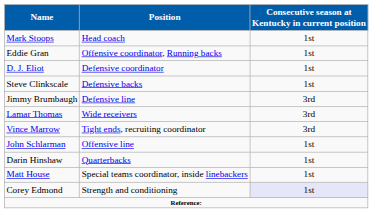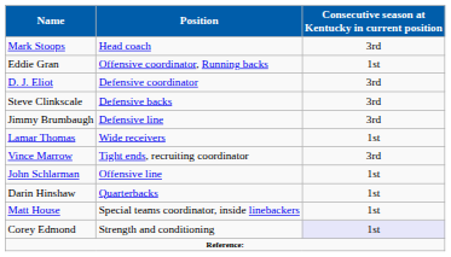Mark Stoops | Consecutive season at Kentucky in current position: 1st -> 3rd
D. J. Eliot | Consecutive season at Kentucky in current position: 1st -> 3rd
Steve Clinkscale | Consecutive season at Kentucky in current position: 1st -> 3rd
Lamar Thomas | Consecutive season at Kentucky in current position: 3rd -> 1st
